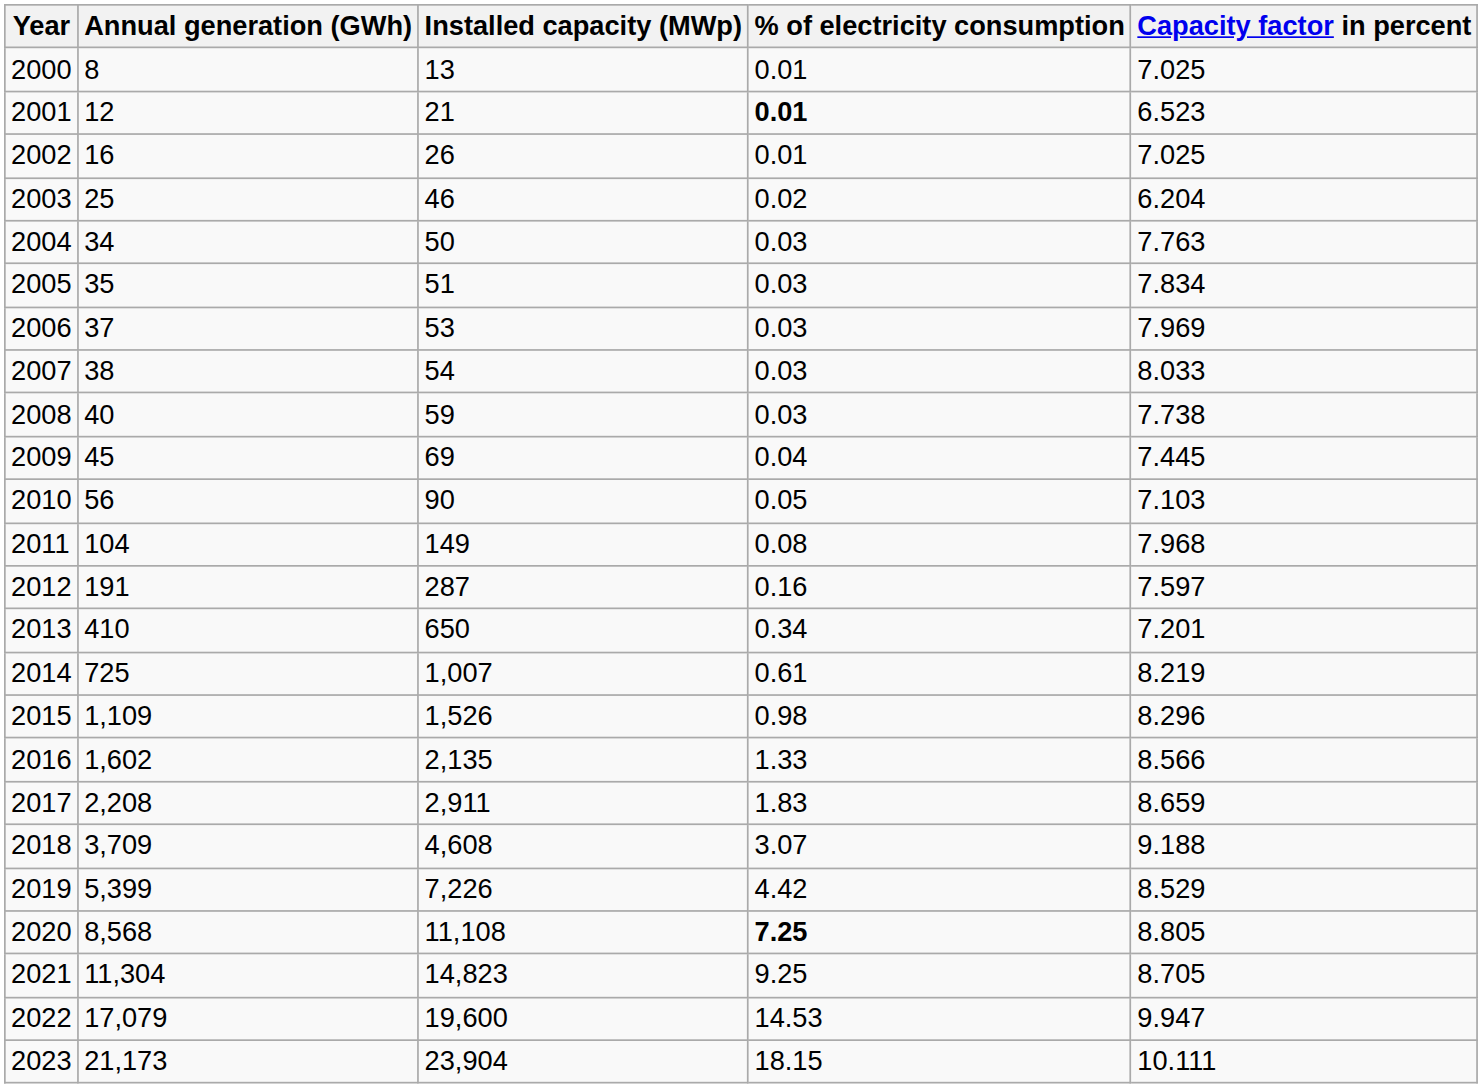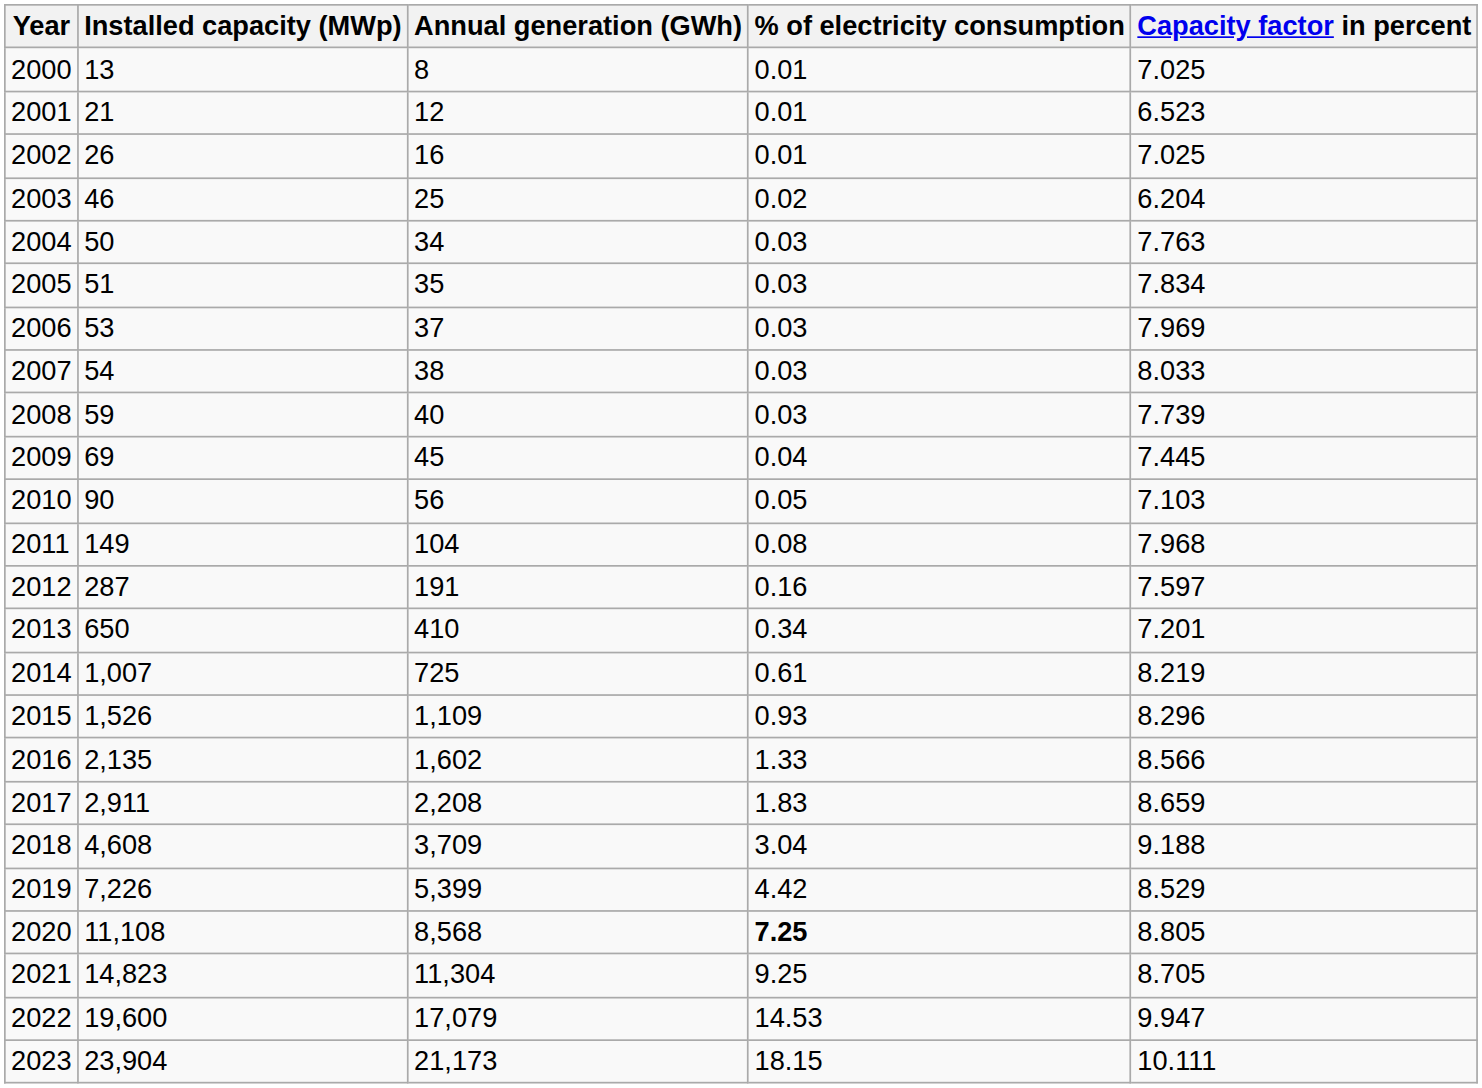columns swapped: Installed capacity (MWp) <-> Annual generation (GWh)
2001 | % of electricity consumption: bold -> normal
2008 | Capacity factor in percent: 7.738 -> 7.739
2015 | % of electricity consumption: 0.98 -> 0.93
2018 | % of electricity consumption: 3.07 -> 3.04
